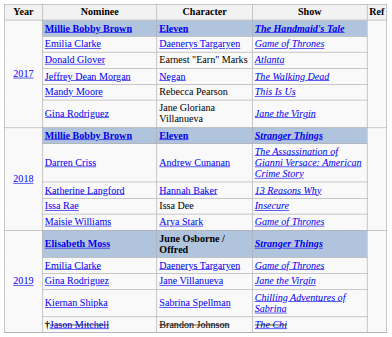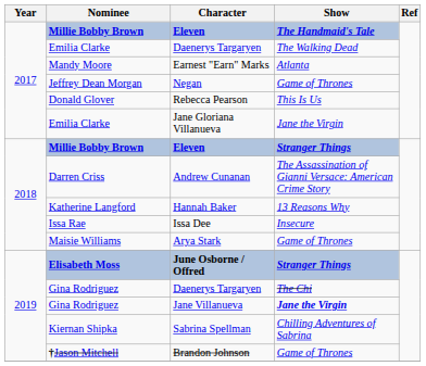2017 / Daenerys Targaryen | Show: Game of Thrones -> The Walking Dead
Earnest "Earn" Marks | Nominee: Donald Glover -> Mandy Moore
Negan | Show: The Walking Dead -> Game of Thrones
Rebecca Pearson | Nominee: Mandy Moore -> Donald Glover
Jane Gloriana Villanueva | Nominee: Gina Rodriguez -> Emilia Clarke
2019 / Daenerys Targaryen | Nominee: Emilia Clarke -> Gina Rodriguez
2019 / Daenerys Targaryen | Show: Game of Thrones -> The Chi
Jane Villanueva | Show: normal -> bold
Brandon Johnson | Show: The Chi -> Game of Thrones
